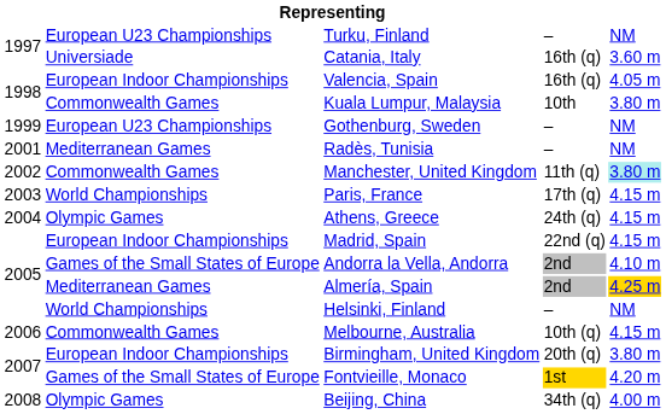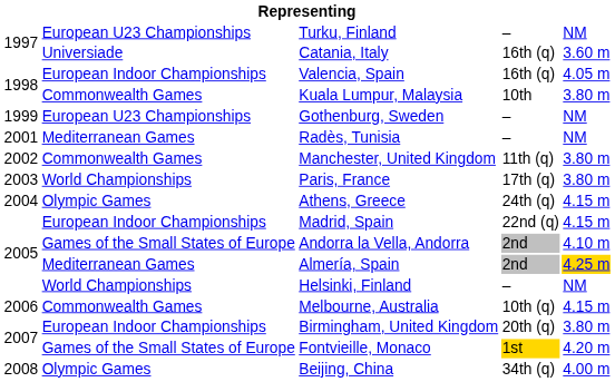Manchester, United Kingdom | column 5: paleturquoise background -> no background
Paris, France | column 5: 4.15 m -> 3.80 m
